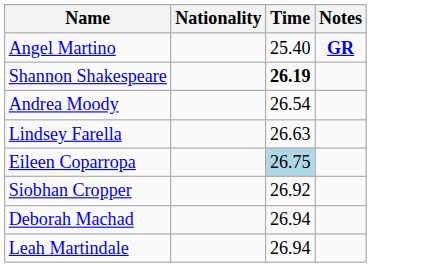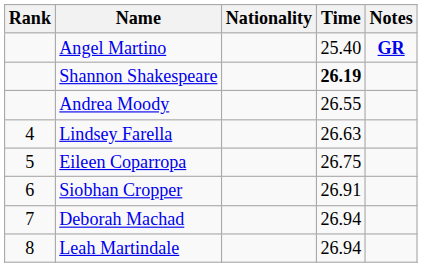+ column: Rank | 4 | 5 | 6 | 7 | 8
Andrea Moody | Time: 26.54 -> 26.55
Eileen Coparropa | Time: lightblue background -> no background
Siobhan Cropper | Time: 26.92 -> 26.91
